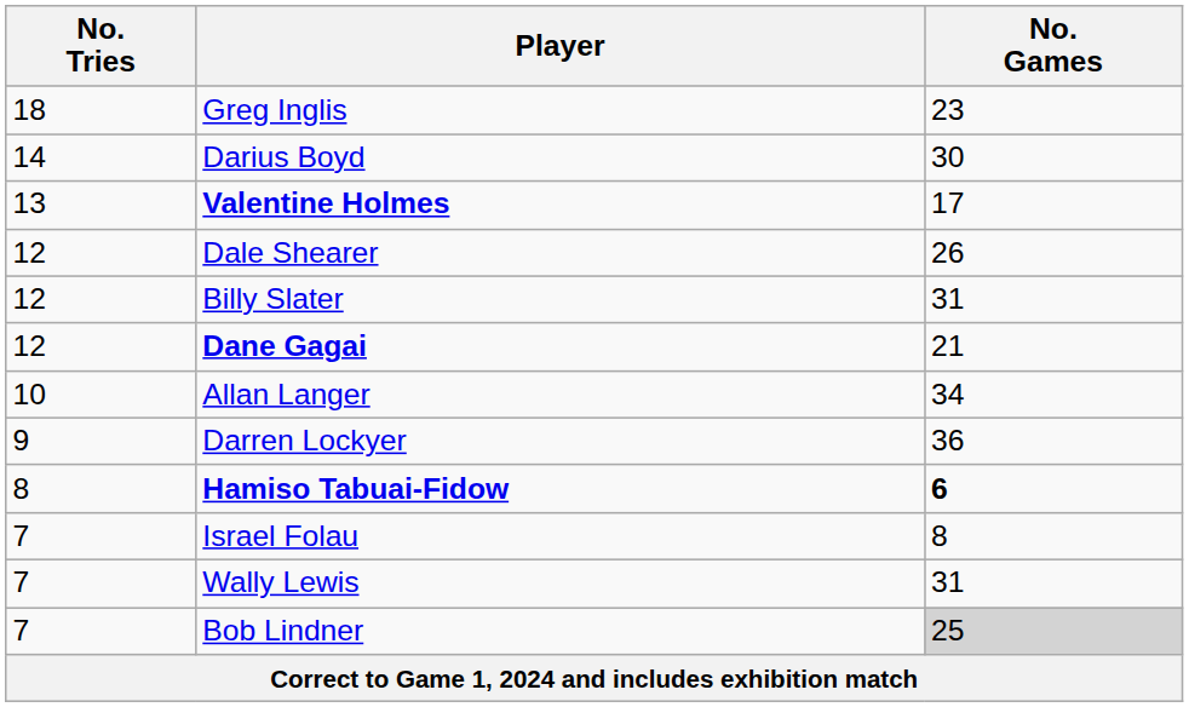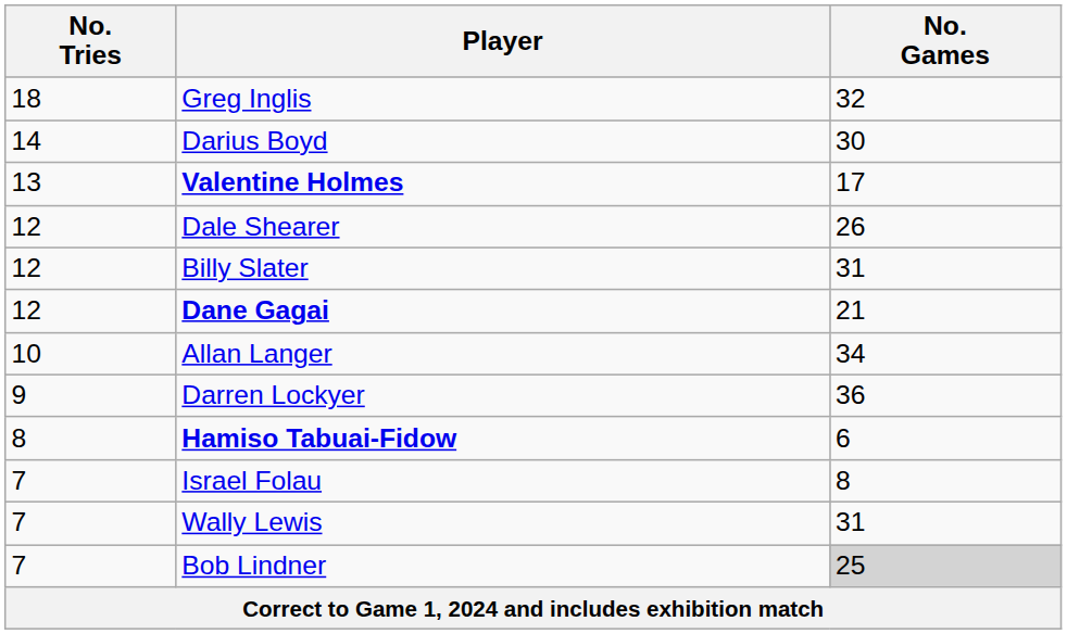Greg Inglis | No. Games: 23 -> 32
Hamiso Tabuai-Fidow | No. Games: bold -> normal
